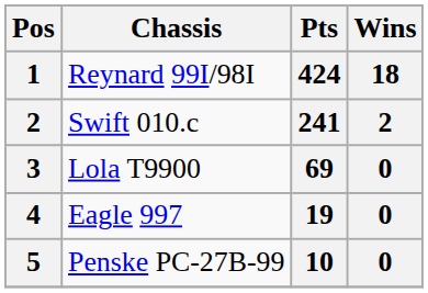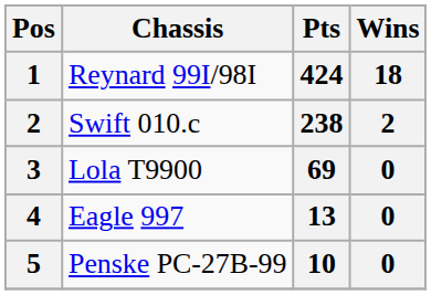Swift 010.c | Pts: 241 -> 238
Eagle 997 | Pts: 19 -> 13
